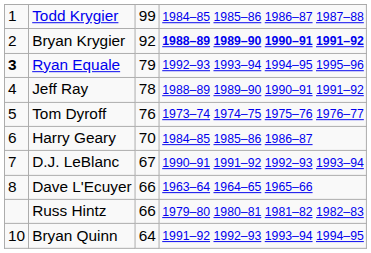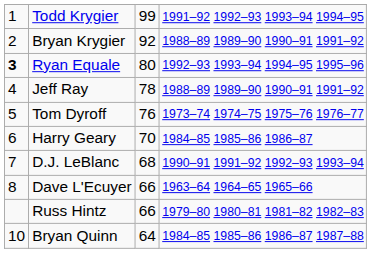Todd Krygier | column 4: 1984–85 1985–86 1986–87 1987–88 -> 1991–92 1992–93 1993–94 1994–95
Bryan Krygier | column 4: bold -> normal
Ryan Equale | column 3: 79 -> 80
D.J. LeBlanc | column 3: 67 -> 68
Bryan Quinn | column 4: 1991–92 1992–93 1993–94 1994–95 -> 1984–85 1985–86 1986–87 1987–88
